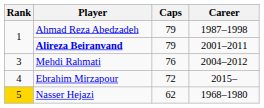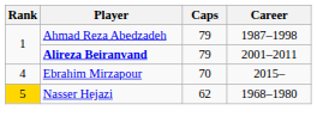- row: 3 | Mehdi Rahmati | 76 | 2004–2012
Ebrahim Mirzapour | Caps: 72 -> 70
